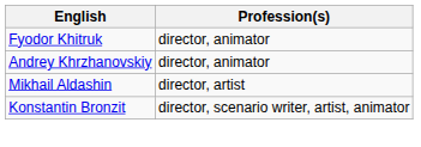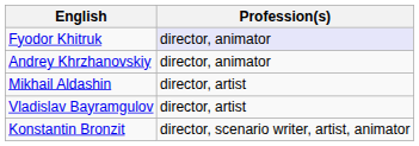Fyodor Khitruk | Profession(s): no background -> lavender background
+ row: Vladislav Bayramgulov | director, artist
